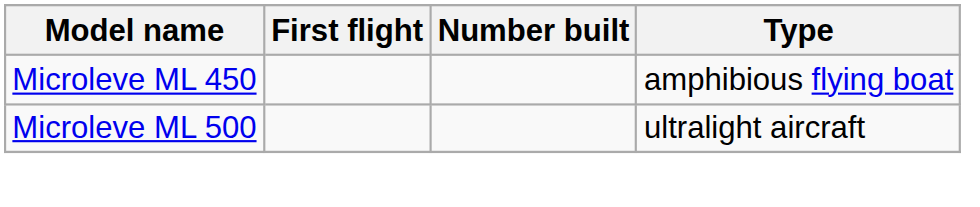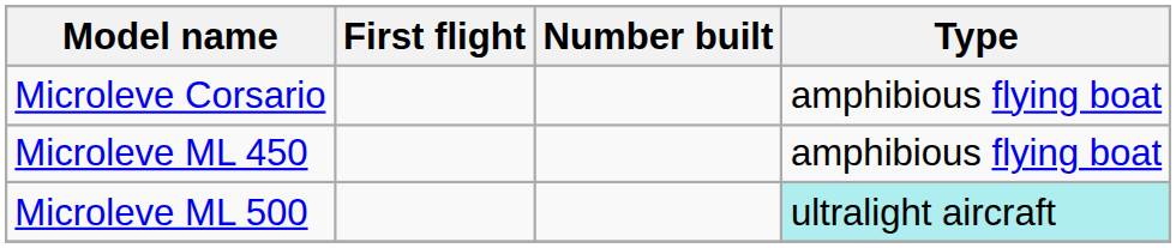+ row: Microleve Corsario | amphibious flying boat
Microleve ML 500 | Type: no background -> paleturquoise background
